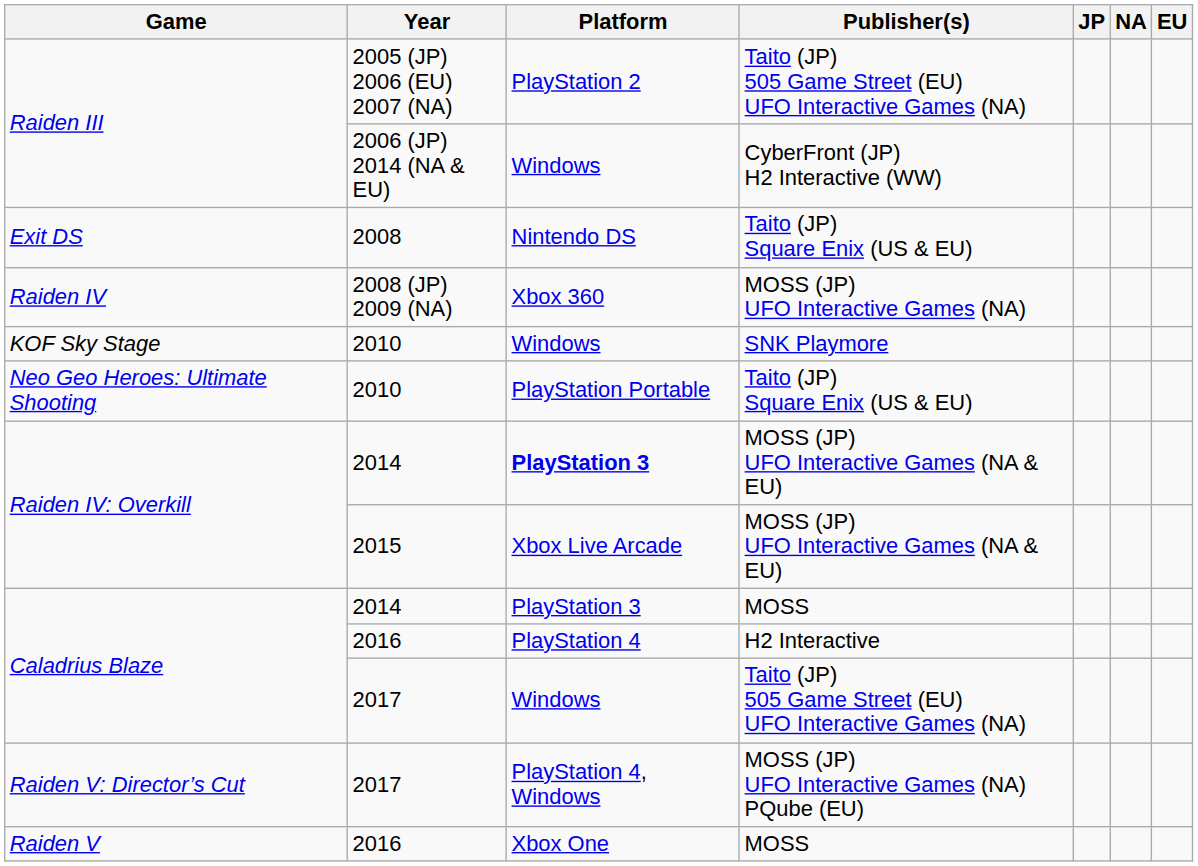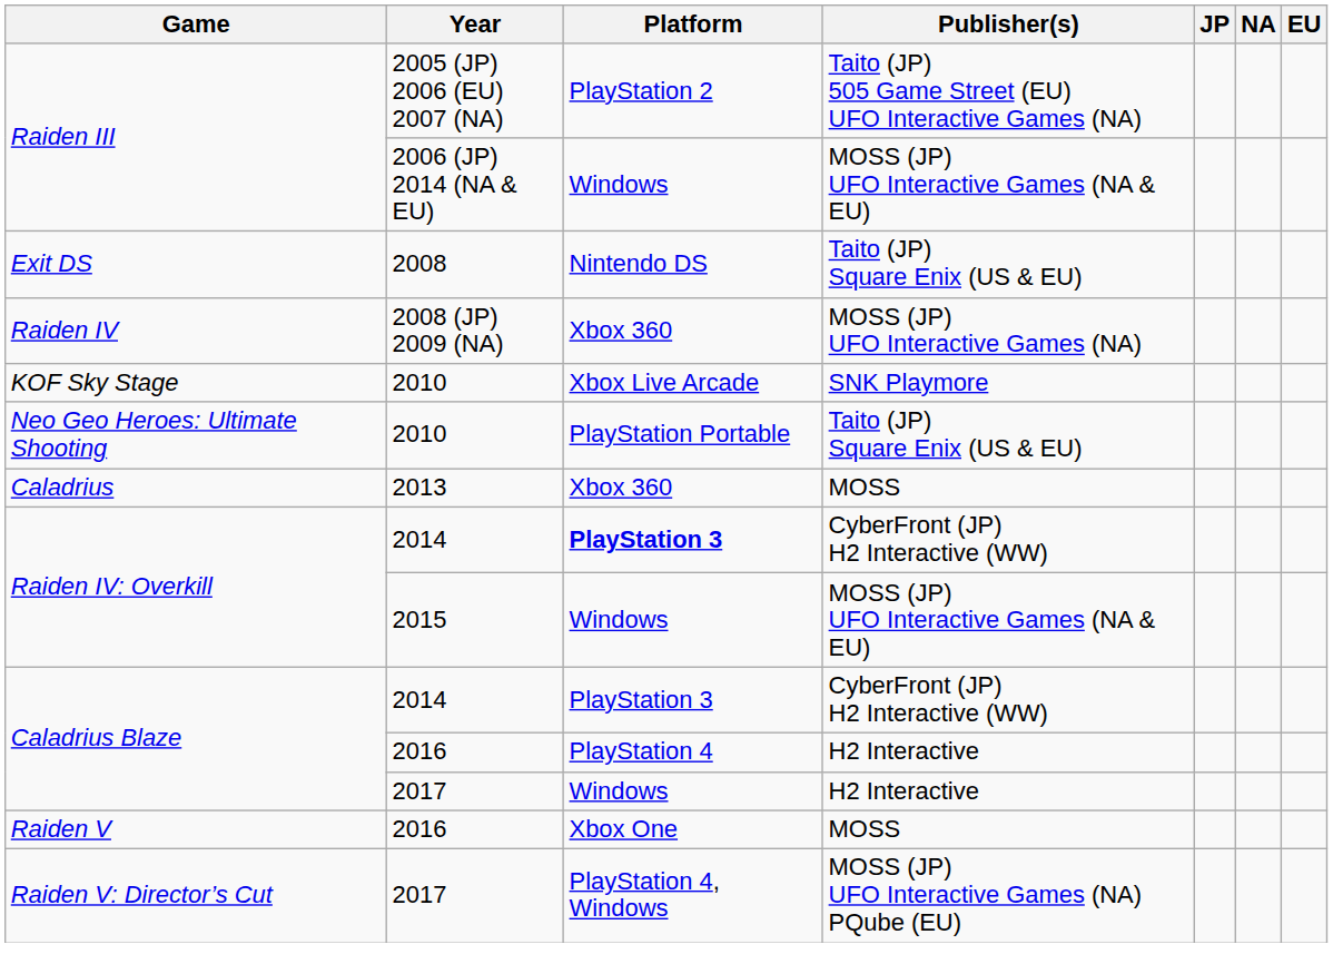Raiden III / 2006 (JP) 2014 (NA & EU) | Publisher(s): CyberFront (JP) H2 Interactive (WW) -> MOSS (JP) UFO Interactive Games (NA & EU)
KOF Sky Stage | Platform: Windows -> Xbox Live Arcade
+ row: Caladrius | 2013 | Xbox 360 | MOSS
Raiden IV: Overkill / 2014 | Publisher(s): MOSS (JP) UFO Interactive Games (NA & EU) -> CyberFront (JP) H2 Interactive (WW)
Raiden IV: Overkill / 2015 | Platform: Xbox Live Arcade -> Windows
Caladrius Blaze / 2014 | Publisher(s): MOSS -> CyberFront (JP) H2 Interactive (WW)
Caladrius Blaze / 2017 | Publisher(s): Taito (JP) 505 Game Street (EU) UFO Interactive Games (NA) -> H2 Interactive
rows swapped: Raiden V <-> Raiden V: Director’s Cut
